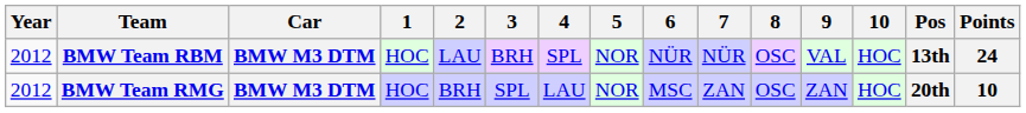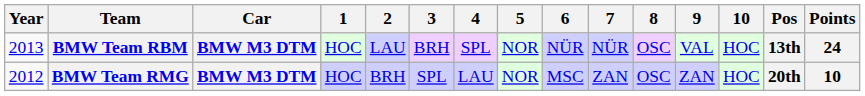BMW Team RBM | Year: 2012 -> 2013
